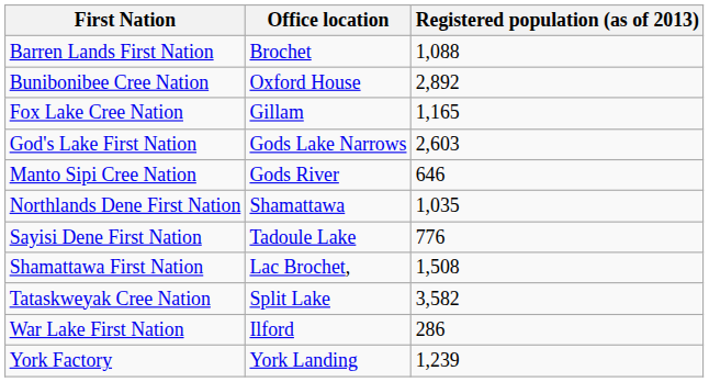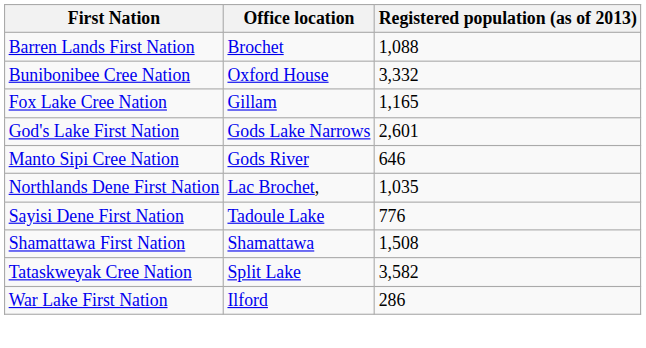Bunibonibee Cree Nation | Registered population (as of 2013): 2,892 -> 3,332
God's Lake First Nation | Registered population (as of 2013): 2,603 -> 2,601
Northlands Dene First Nation | Office location: Shamattawa -> Lac Brochet,
Shamattawa First Nation | Office location: Lac Brochet, -> Shamattawa
- row: York Factory | York Landing | 1,239
